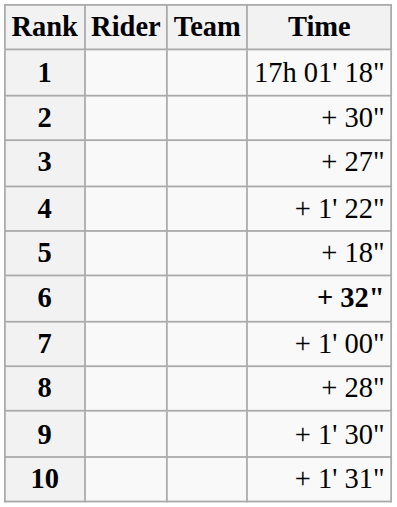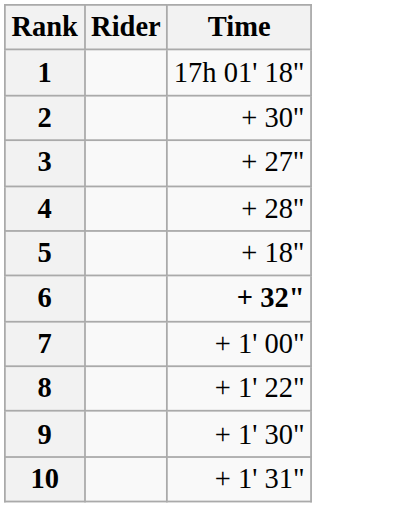- column: Team
4 | Time: + 1' 22" -> + 28"
8 | Time: + 28" -> + 1' 22"
